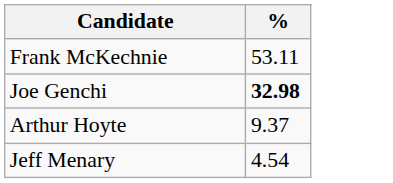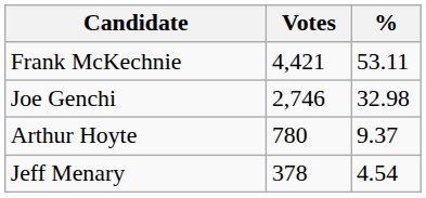+ column: Votes | 4,421 | 2,746 | 780 | 378
Joe Genchi | %: bold -> normal
